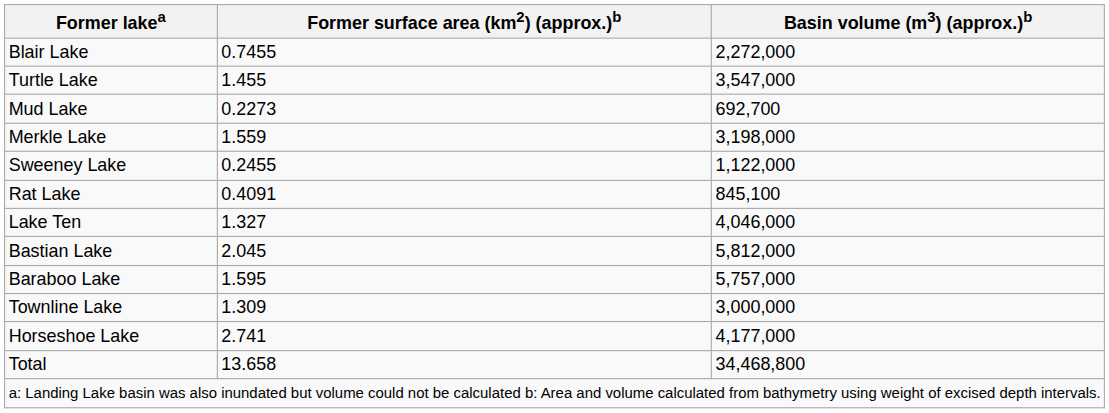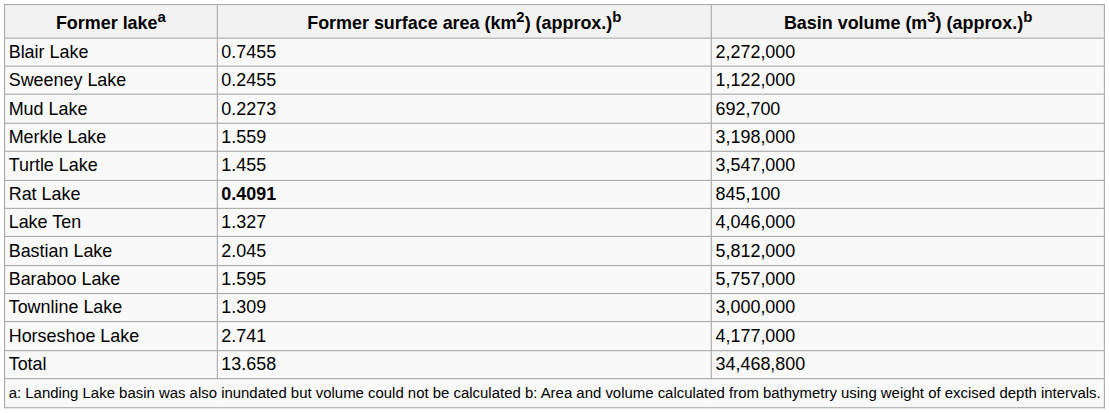rows swapped: Sweeney Lake <-> Turtle Lake
Rat Lake | Former surface area (km2) (approx.)b: normal -> bold
